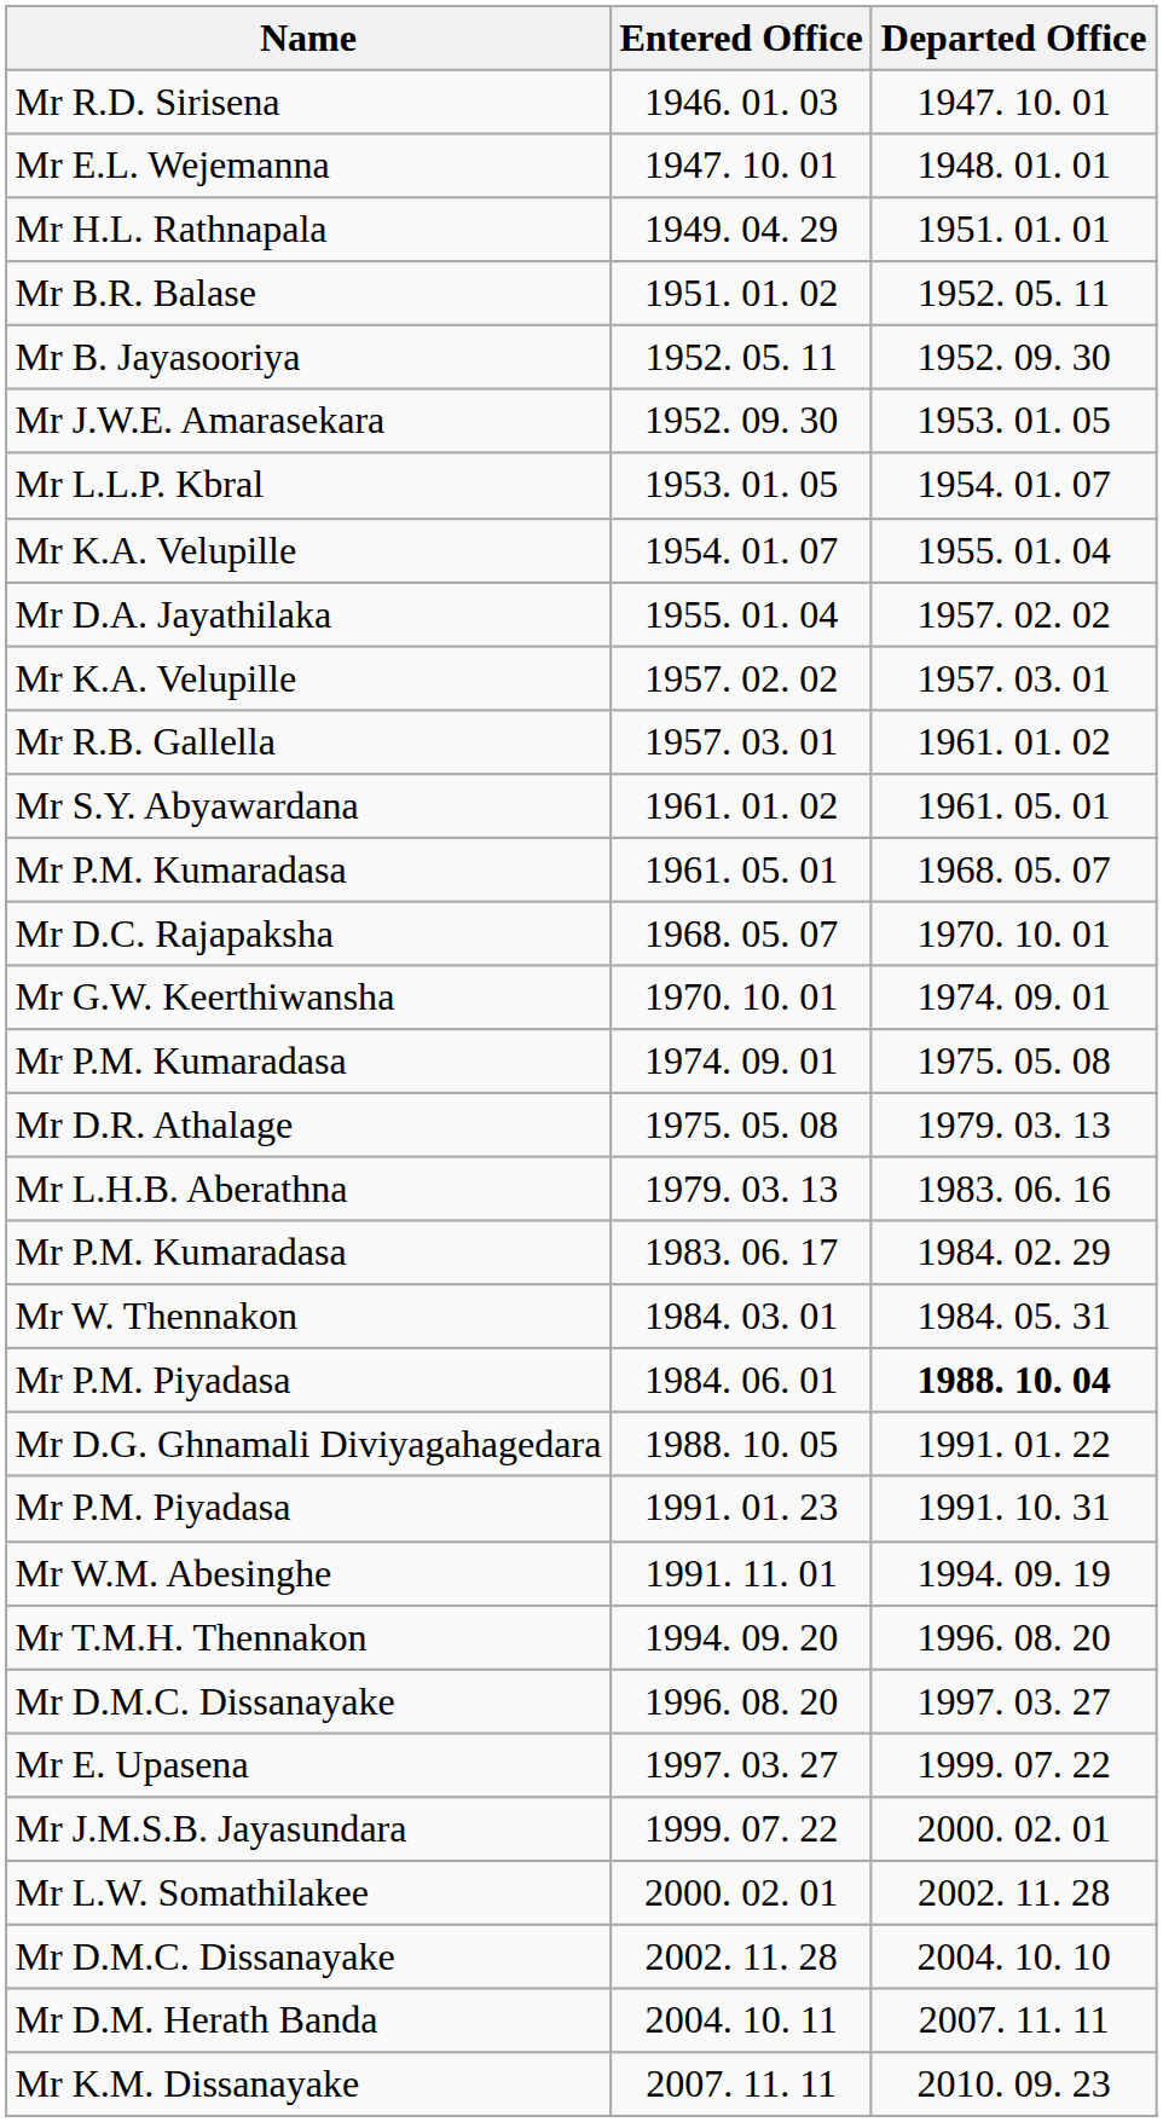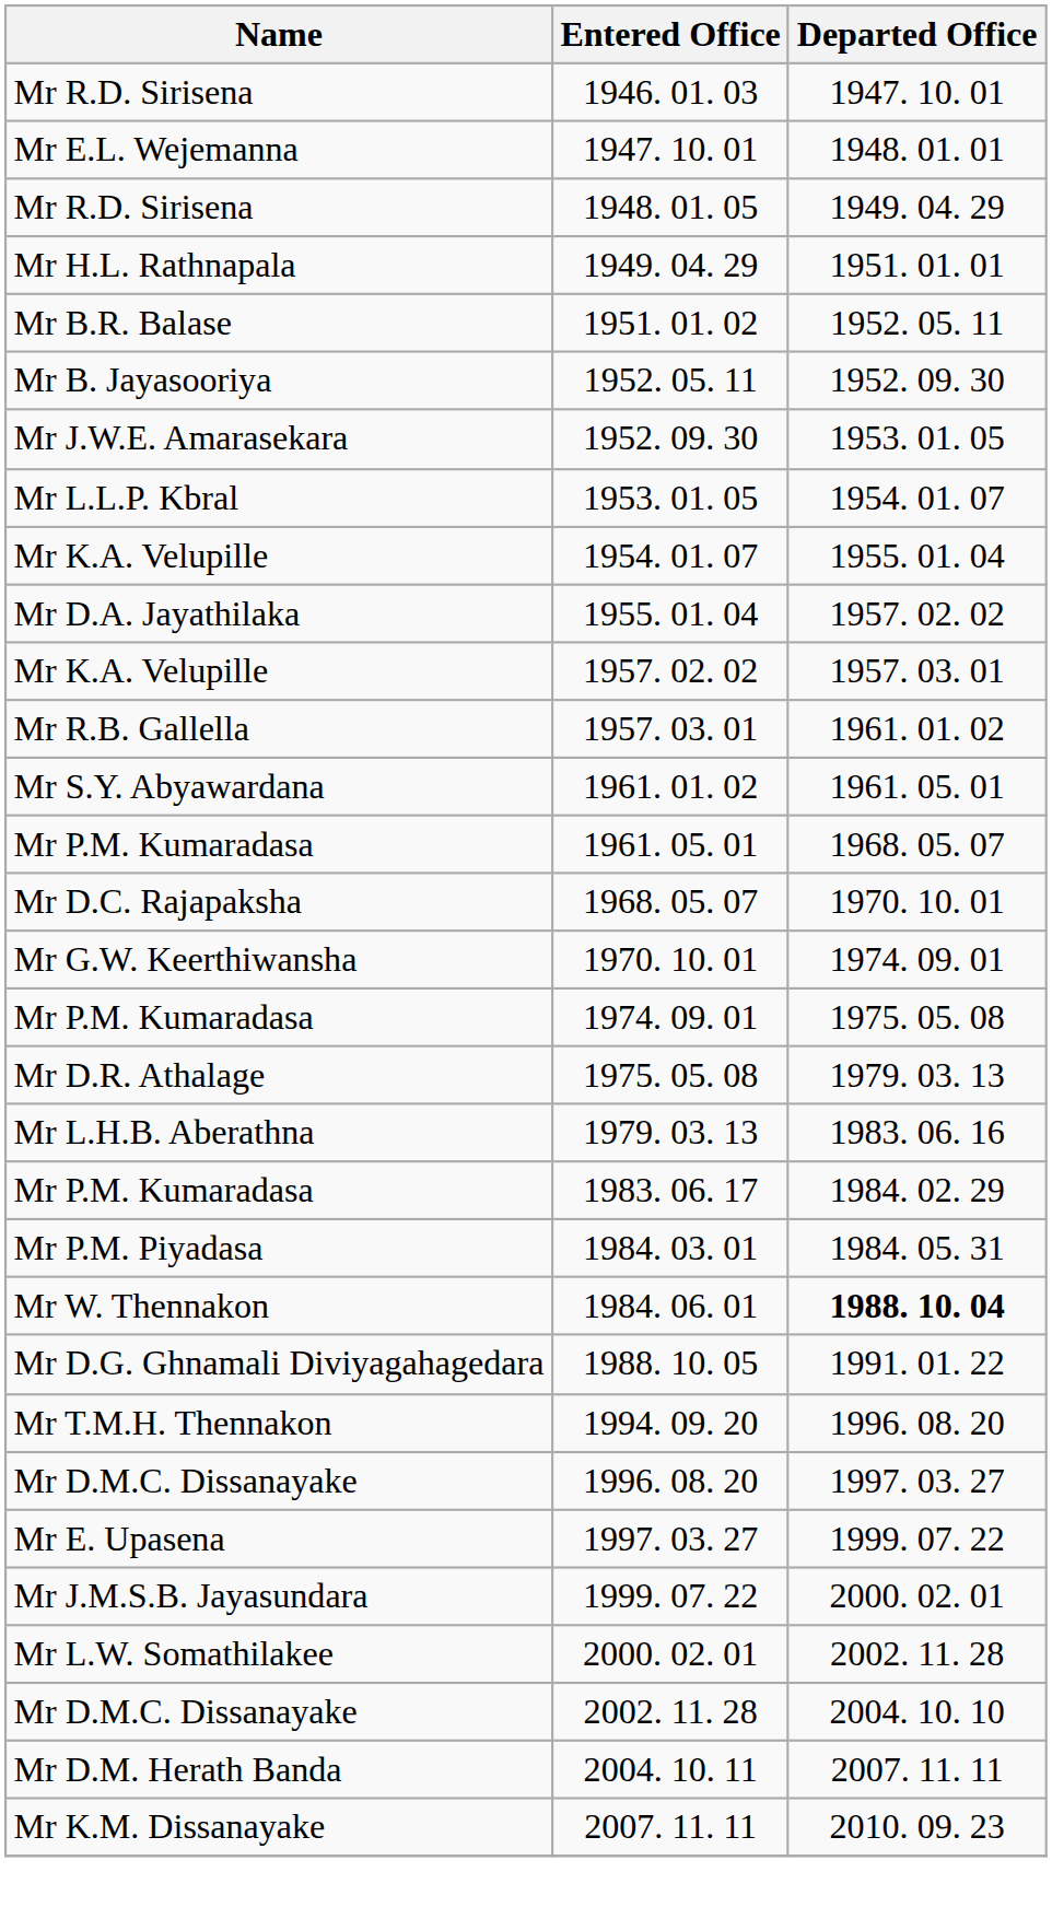+ row: Mr R.D. Sirisena | 1948. 01. 05 | 1949. 04. 29
1984. 03. 01 | Name: Mr W. Thennakon -> Mr P.M. Piyadasa
1984. 06. 01 | Name: Mr P.M. Piyadasa -> Mr W. Thennakon
- row: Mr P.M. Piyadasa | 1991. 01. 23 | 1991. 10. 31
- row: Mr W.M. Abesinghe | 1991. 11. 01 | 1994. 09. 19
